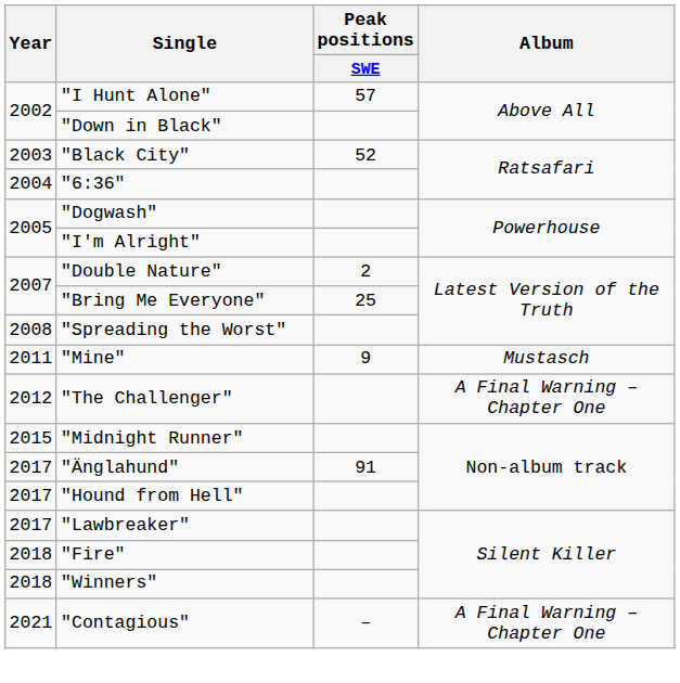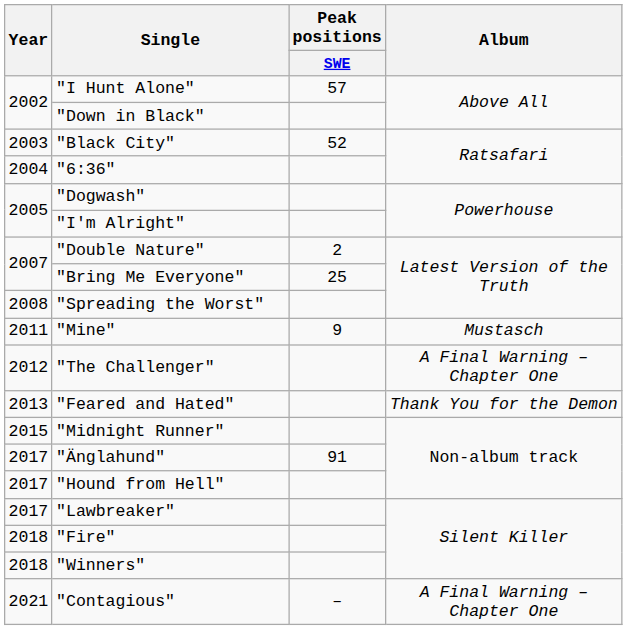+ row: 2013 | "Feared and Hated" | Thank You for the Demon
